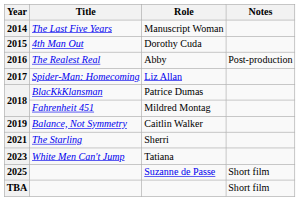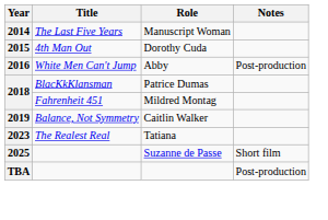2016 | Title: The Realest Real -> White Men Can't Jump
- row: 2017 | Spider-Man: Homecoming | Liz Allan
- row: 2021 | The Starling | Sherri
2023 | Title: White Men Can't Jump -> The Realest Real
TBA | Notes: Short film -> Post-production
